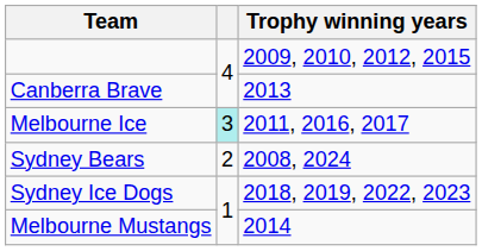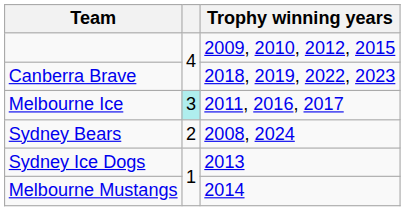Canberra Brave | Trophy winning years: 2013 -> 2018, 2019, 2022, 2023
Sydney Ice Dogs | Trophy winning years: 2018, 2019, 2022, 2023 -> 2013
